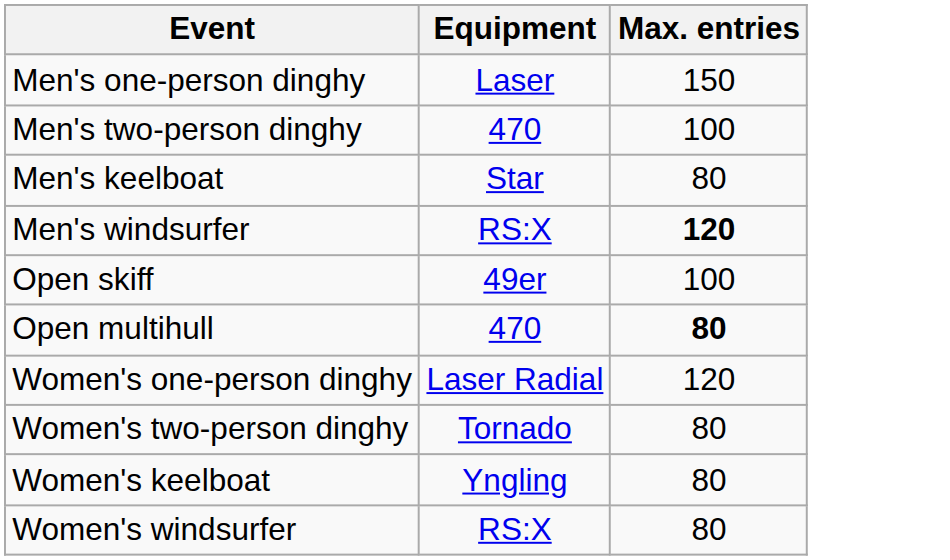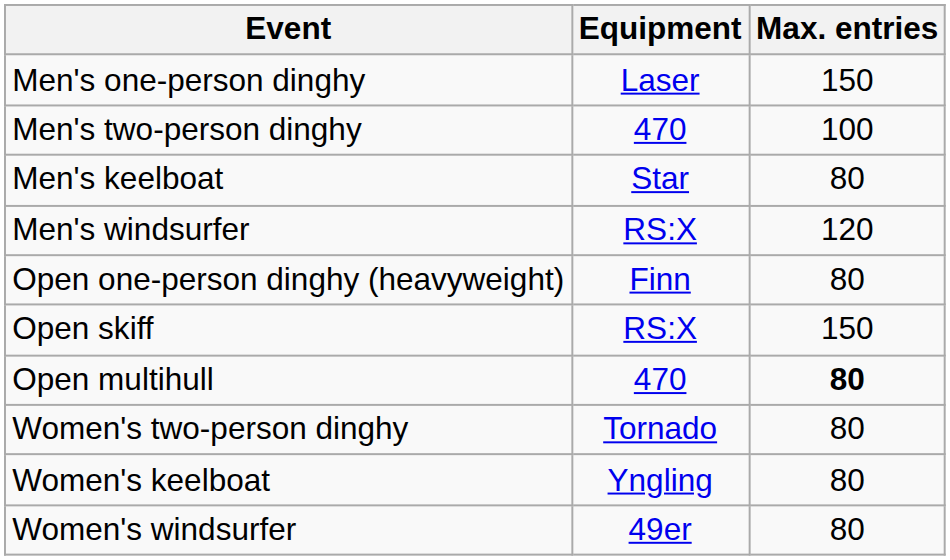Men's windsurfer | Max. entries: bold -> normal
+ row: Open one-person dinghy (heavyweight) | Finn | 80
Open skiff | Equipment: 49er -> RS:X
Open skiff | Max. entries: 100 -> 150
- row: Women's one-person dinghy | Laser Radial | 120
Women's windsurfer | Equipment: RS:X -> 49er
